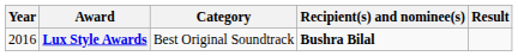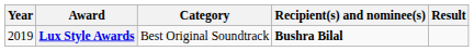Lux Style Awards | Year: 2016 -> 2019
